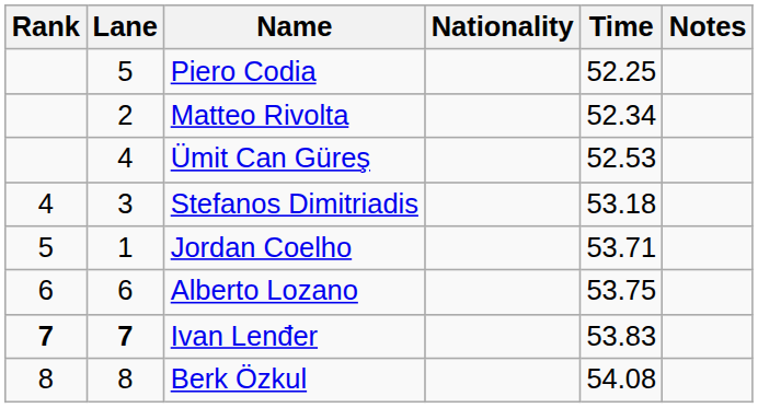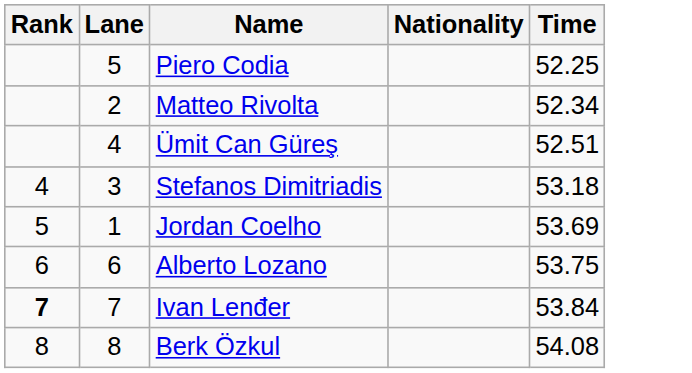- column: Notes
Ümit Can Güreş | Time: 52.53 -> 52.51
Jordan Coelho | Time: 53.71 -> 53.69
Ivan Lenđer | Lane: bold -> normal
Ivan Lenđer | Time: 53.83 -> 53.84
